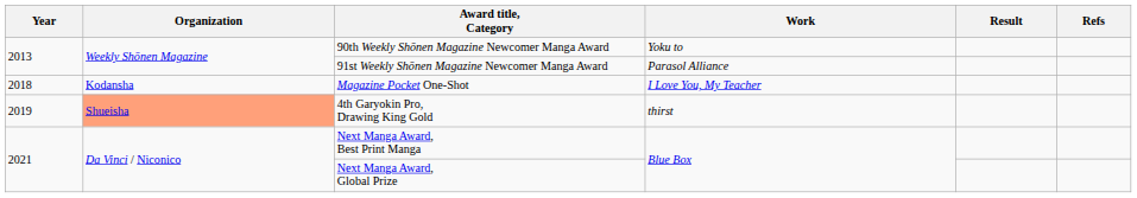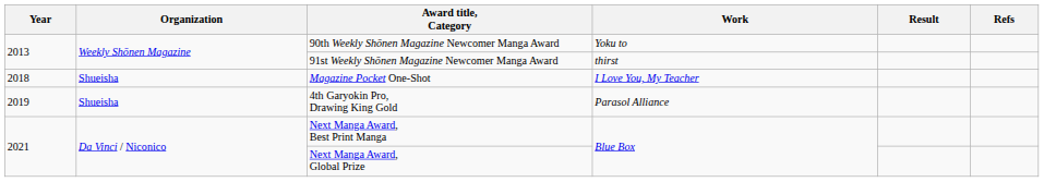91st Weekly Shōnen Magazine Newcomer Manga Award | Work: Parasol Alliance -> thirst
Magazine Pocket One-Shot | Organization: Kodansha -> Shueisha
4th Garyokin Pro, Drawing King Gold | Organization: lightsalmon background -> no background
4th Garyokin Pro, Drawing King Gold | Work: thirst -> Parasol Alliance
